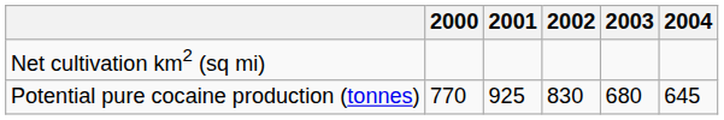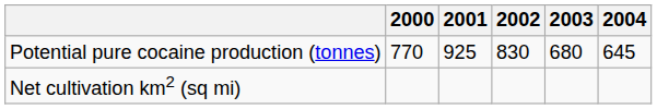rows swapped: Net cultivation km2 (sq mi) <-> Potential pure cocaine production (tonnes)
